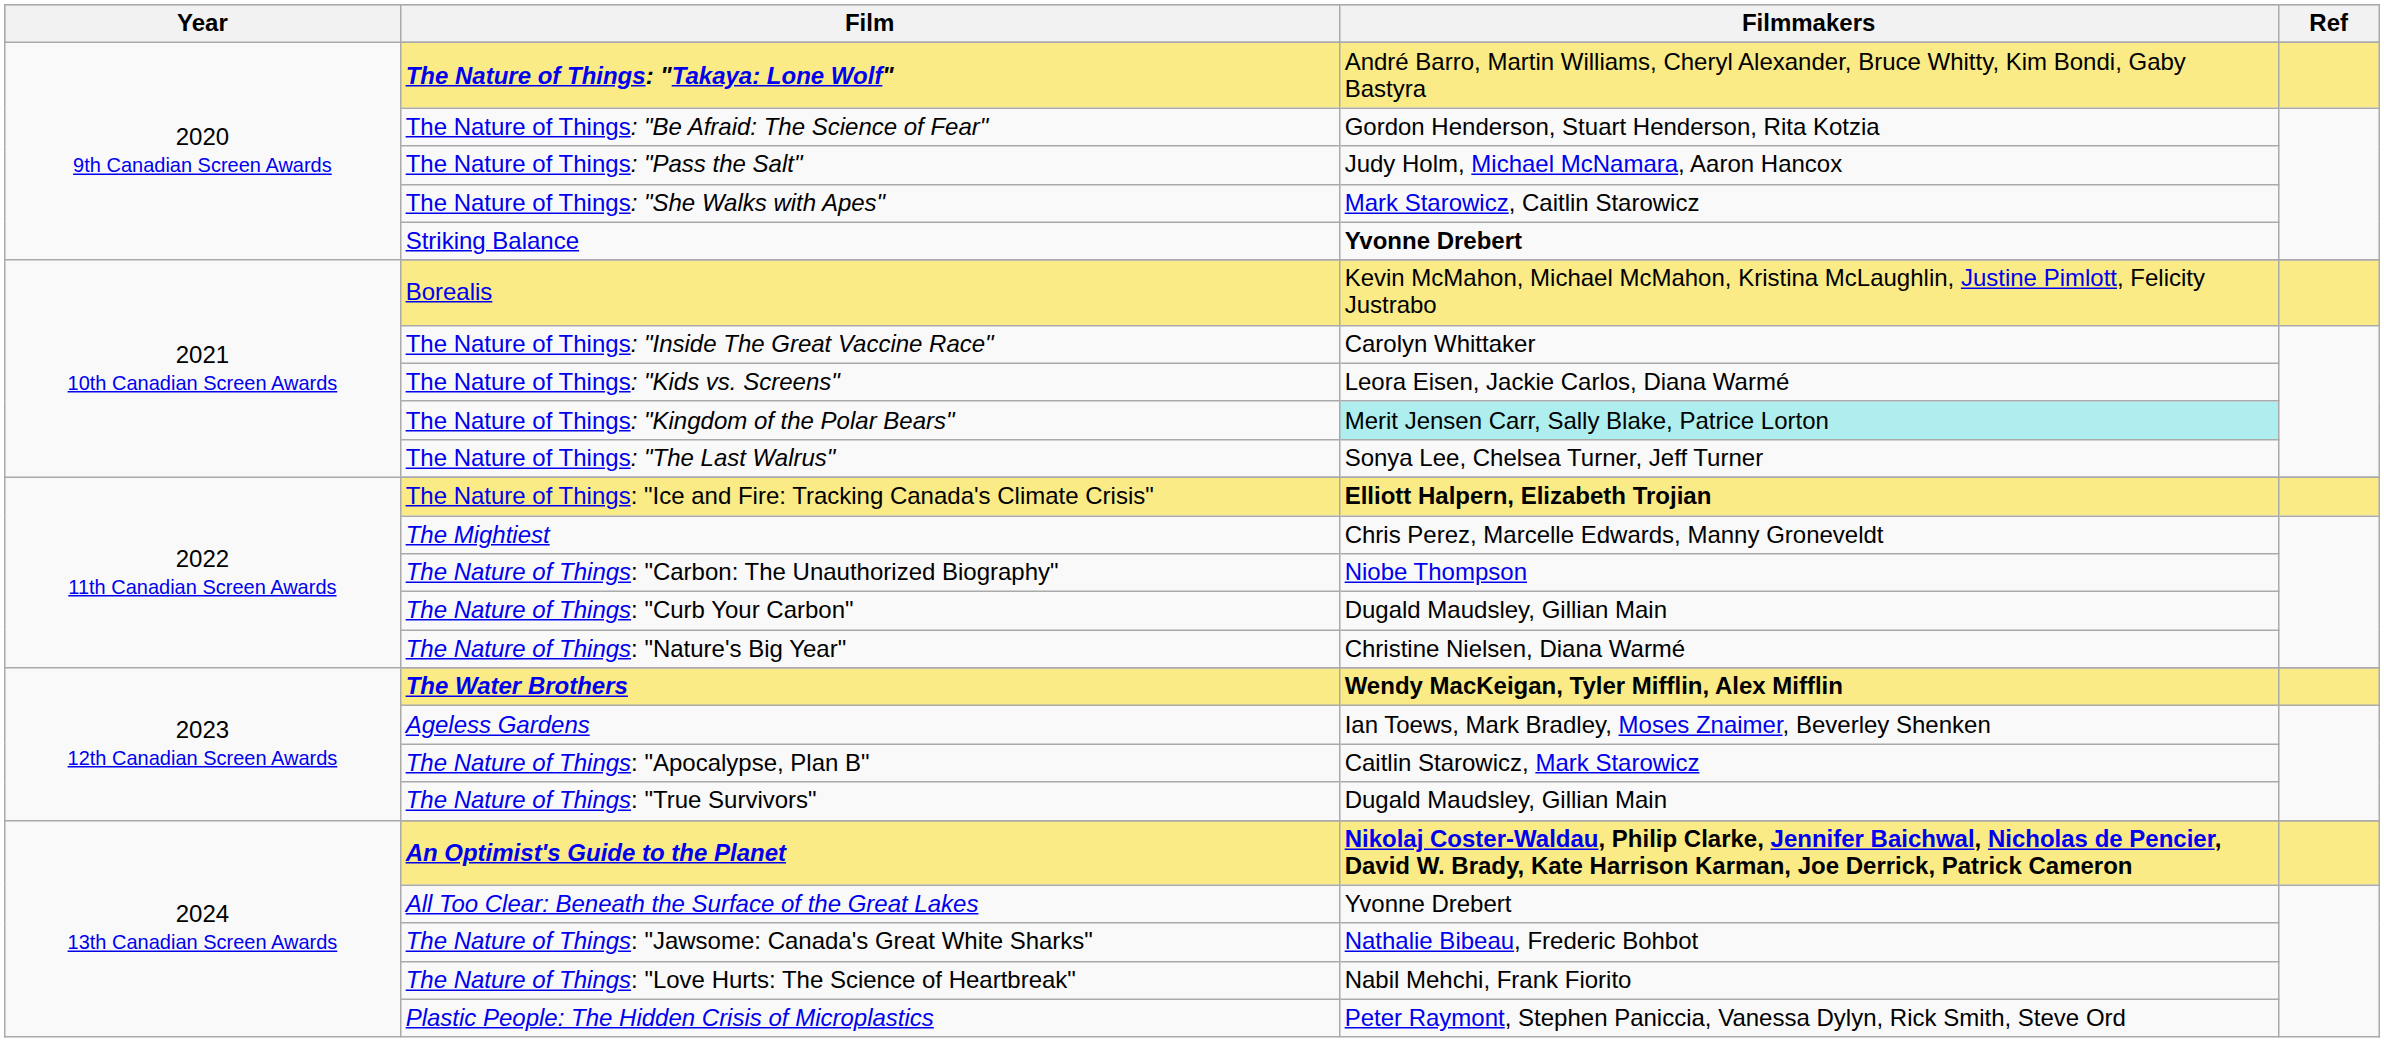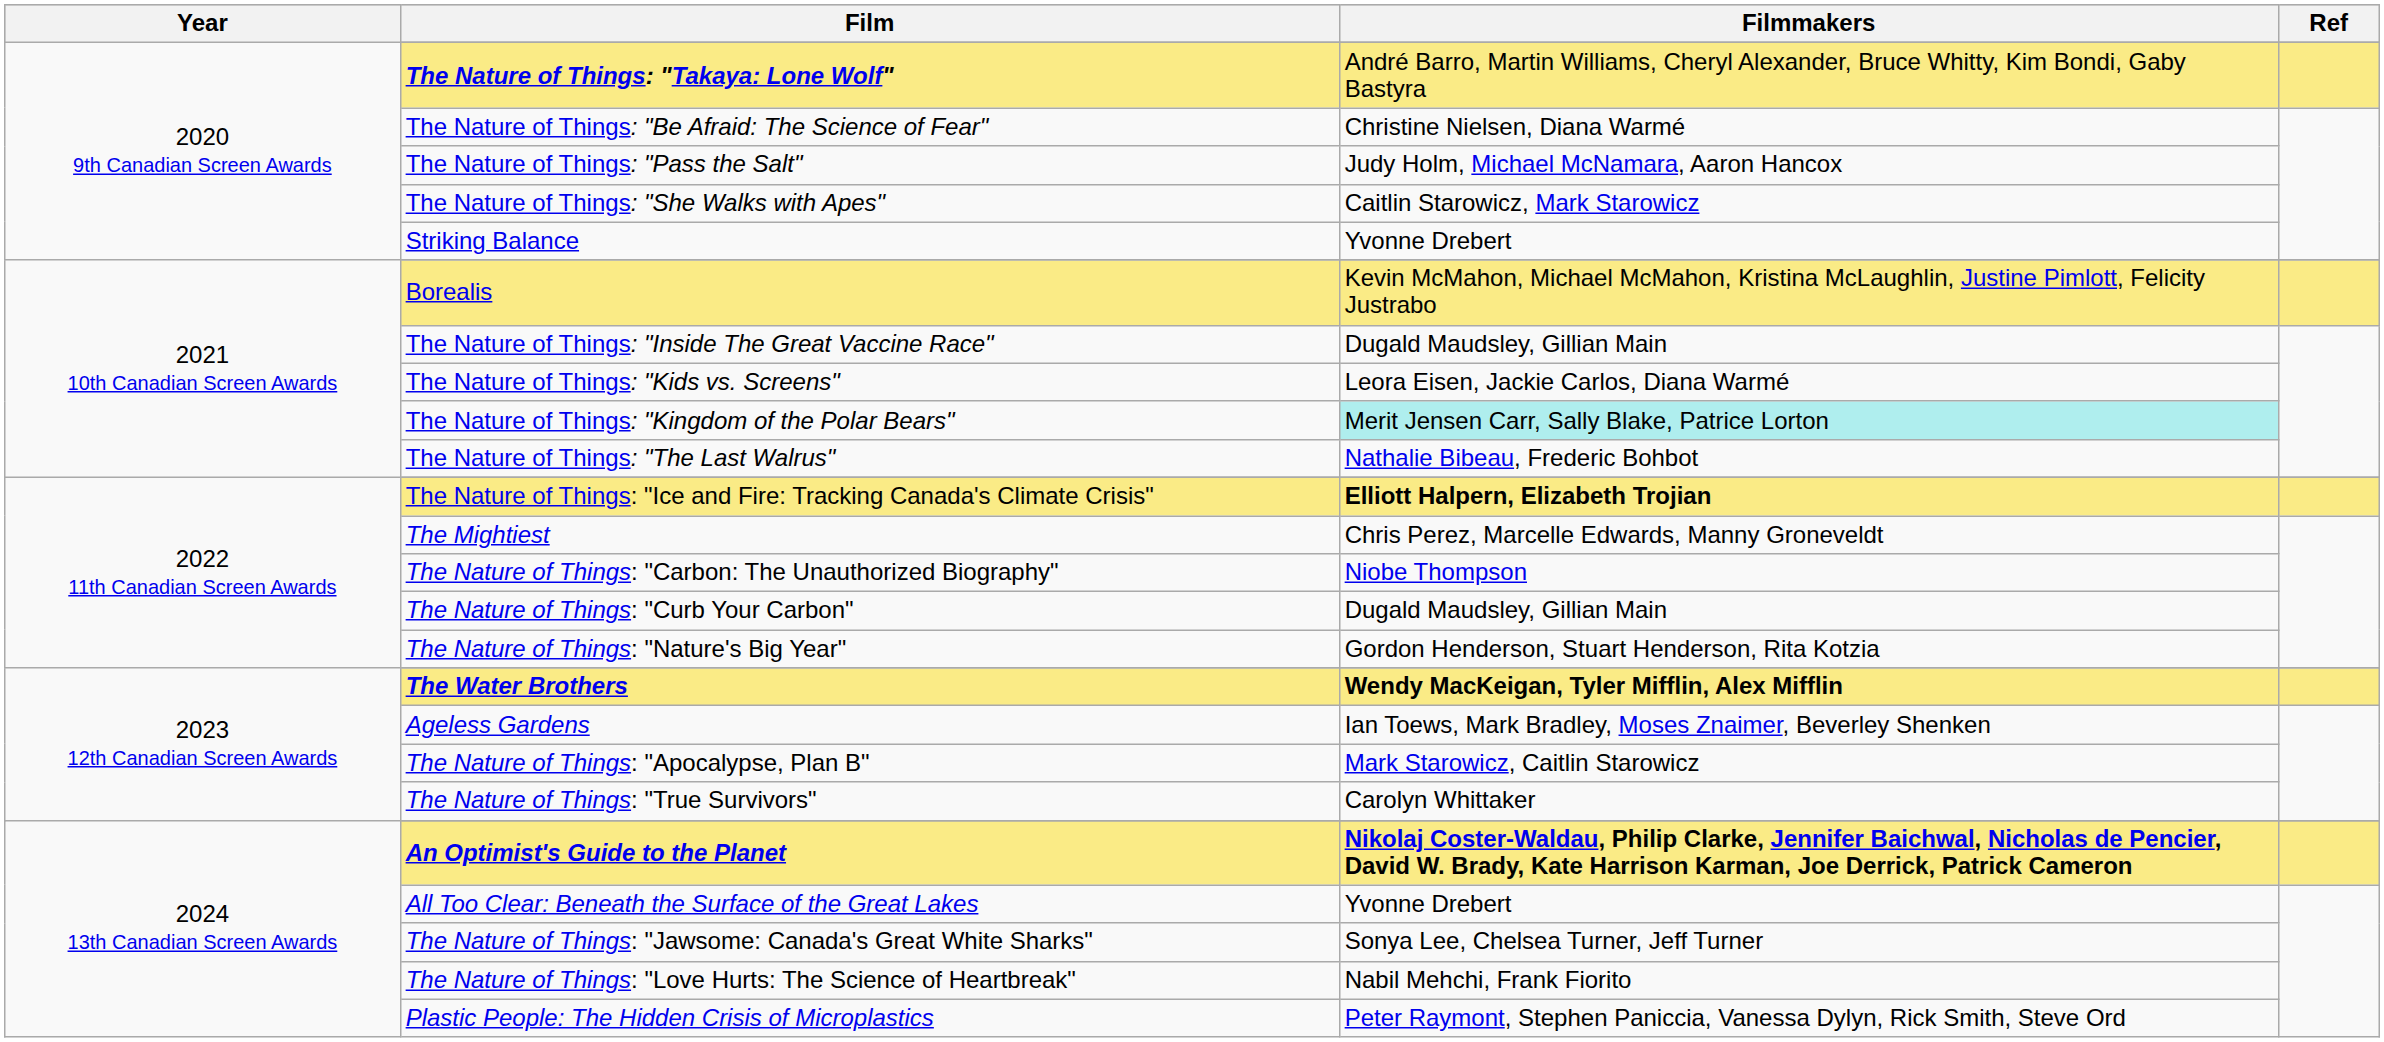The Nature of Things: "Be Afraid: The Science of Fear" | Filmmakers: Gordon Henderson, Stuart Henderson, Rita Kotzia -> Christine Nielsen, Diana Warmé
The Nature of Things: "She Walks with Apes" | Filmmakers: Mark Starowicz, Caitlin Starowicz -> Caitlin Starowicz, Mark Starowicz
Striking Balance | Filmmakers: bold -> normal
The Nature of Things: "Inside The Great Vaccine Race" | Filmmakers: Carolyn Whittaker -> Dugald Maudsley, Gillian Main
The Nature of Things: "The Last Walrus" | Filmmakers: Sonya Lee, Chelsea Turner, Jeff Turner -> Nathalie Bibeau, Frederic Bohbot
The Nature of Things: "Nature's Big Year" | Filmmakers: Christine Nielsen, Diana Warmé -> Gordon Henderson, Stuart Henderson, Rita Kotzia
The Nature of Things: "Apocalypse, Plan B" | Filmmakers: Caitlin Starowicz, Mark Starowicz -> Mark Starowicz, Caitlin Starowicz
The Nature of Things: "True Survivors" | Filmmakers: Dugald Maudsley, Gillian Main -> Carolyn Whittaker
The Nature of Things: "Jawsome: Canada's Great White Sharks" | Filmmakers: Nathalie Bibeau, Frederic Bohbot -> Sonya Lee, Chelsea Turner, Jeff Turner
